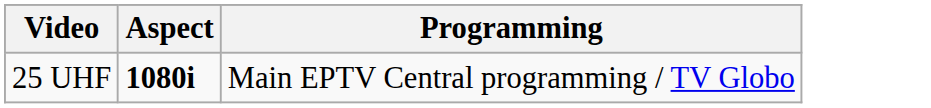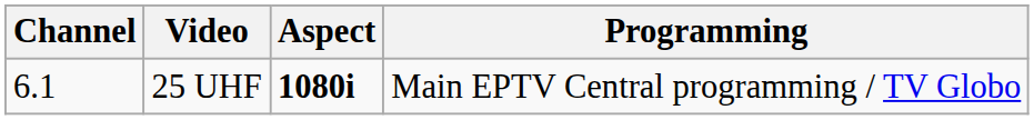+ column: Channel | 6.1
